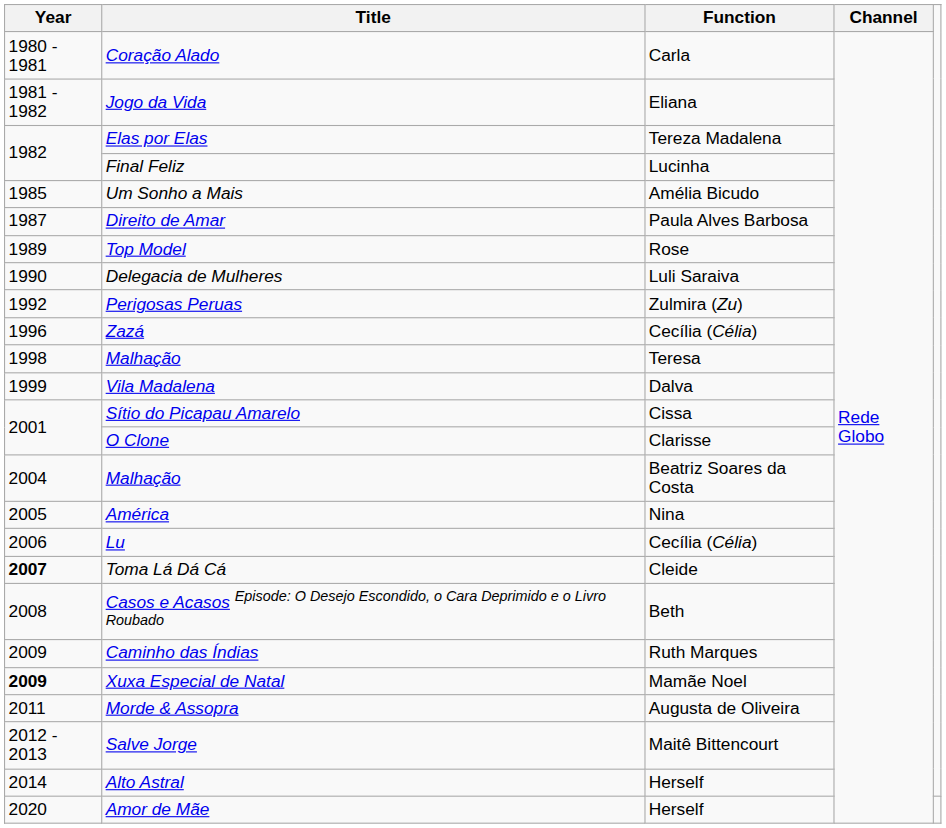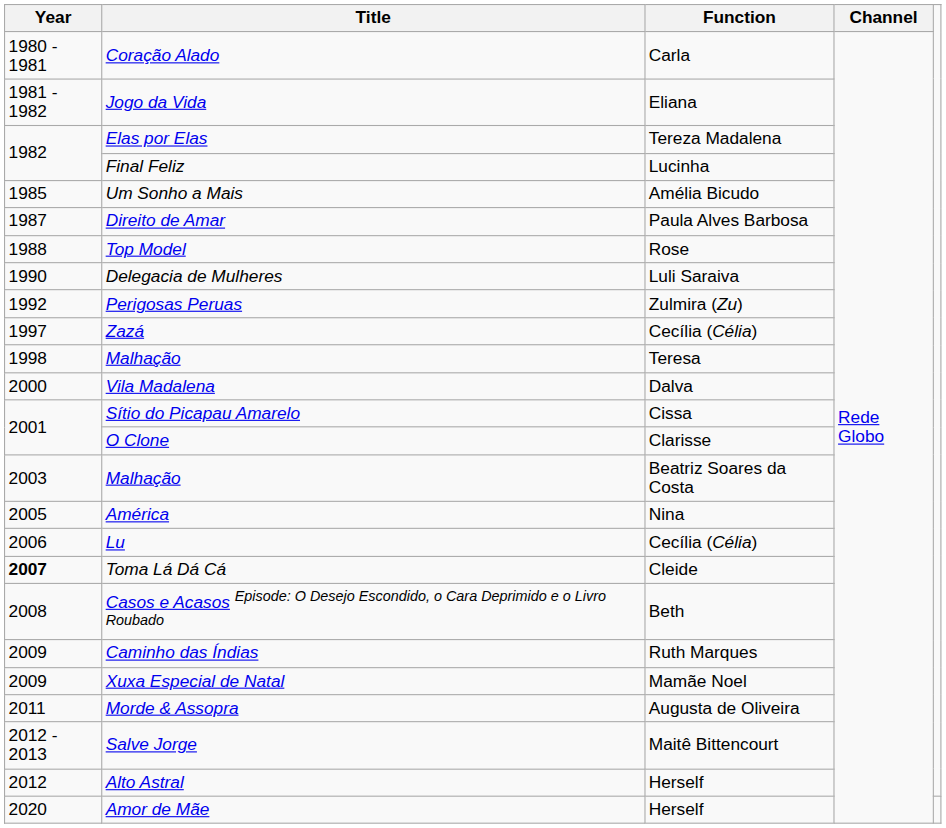Top Model | Year: 1989 -> 1988
Zazá | Year: 1996 -> 1997
Vila Madalena | Year: 1999 -> 2000
Malhação / Beatriz Soares da Costa | Year: 2004 -> 2003
Xuxa Especial de Natal | Year: bold -> normal
Alto Astral | Year: 2014 -> 2012
